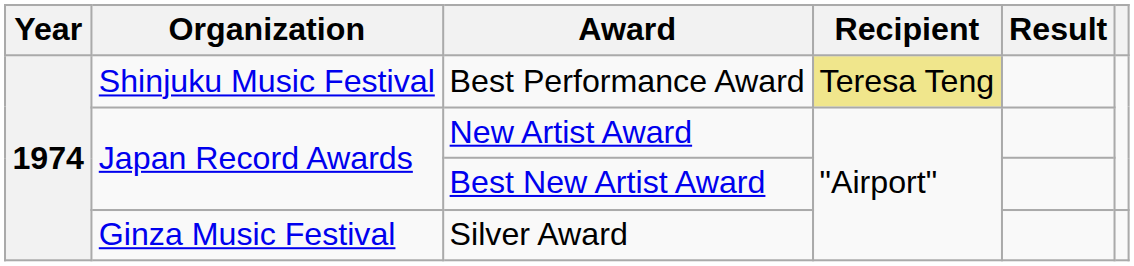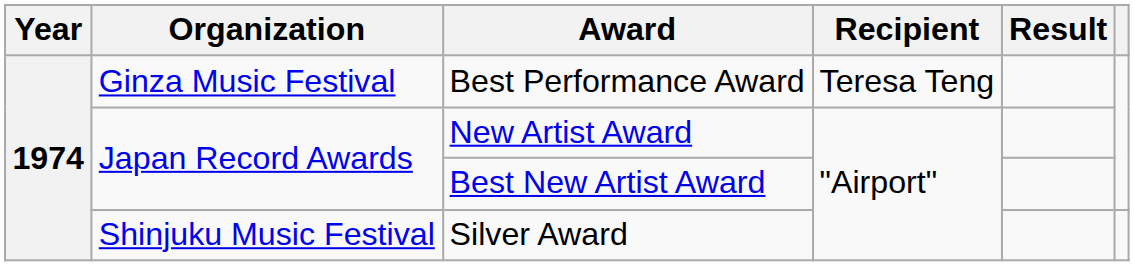Best Performance Award | Organization: Shinjuku Music Festival -> Ginza Music Festival
Best Performance Award | Recipient: khaki background -> no background
Silver Award | Organization: Ginza Music Festival -> Shinjuku Music Festival
